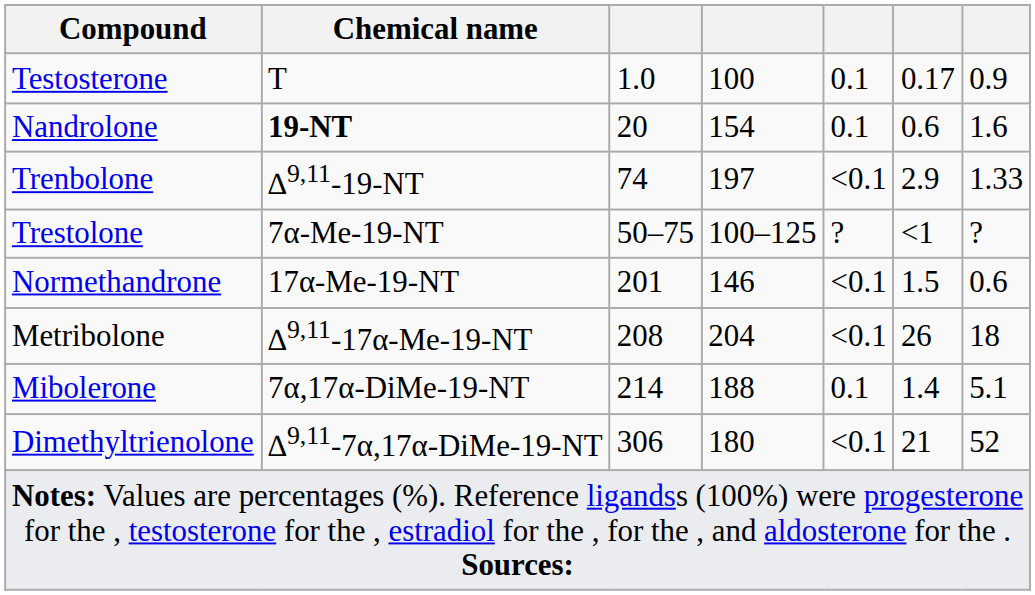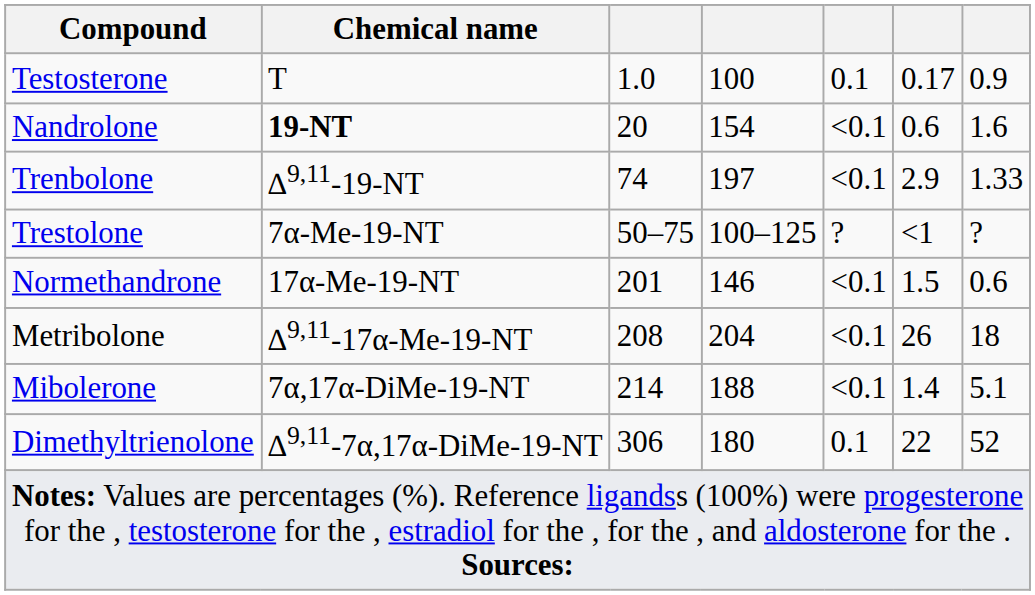Nandrolone | column 5: 0.1 -> <0.1
Mibolerone | column 5: 0.1 -> <0.1
Dimethyltrienolone | column 5: <0.1 -> 0.1
Dimethyltrienolone | column 6: 21 -> 22
